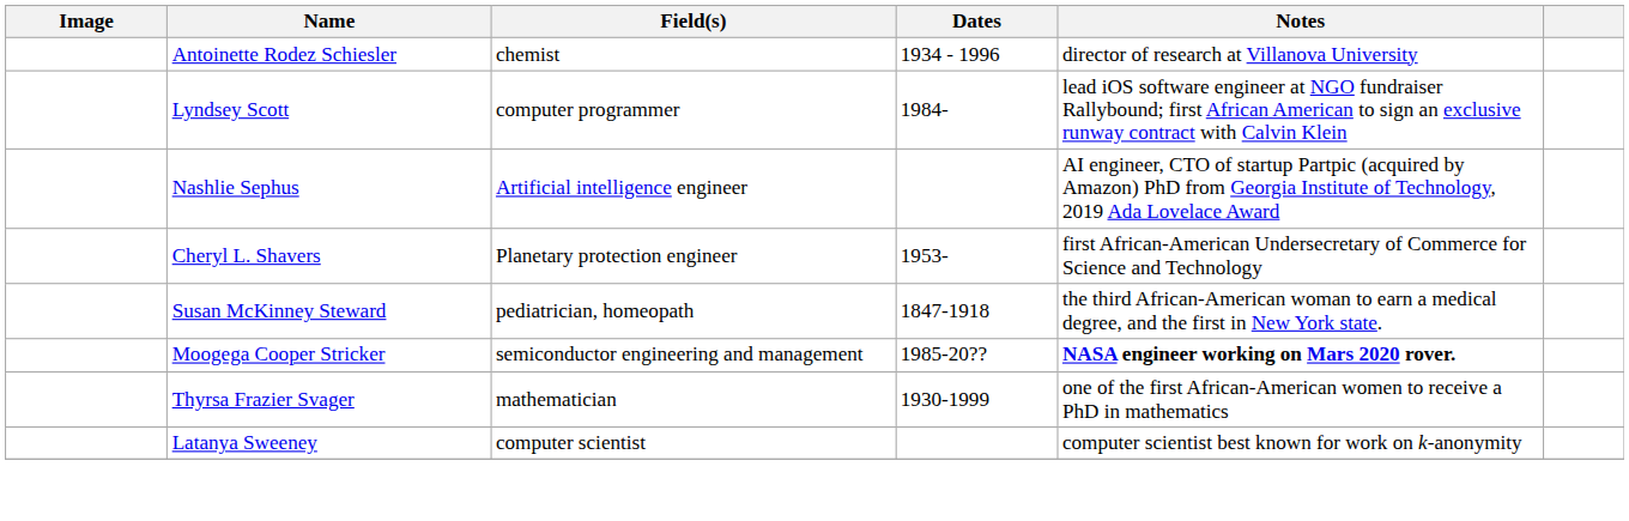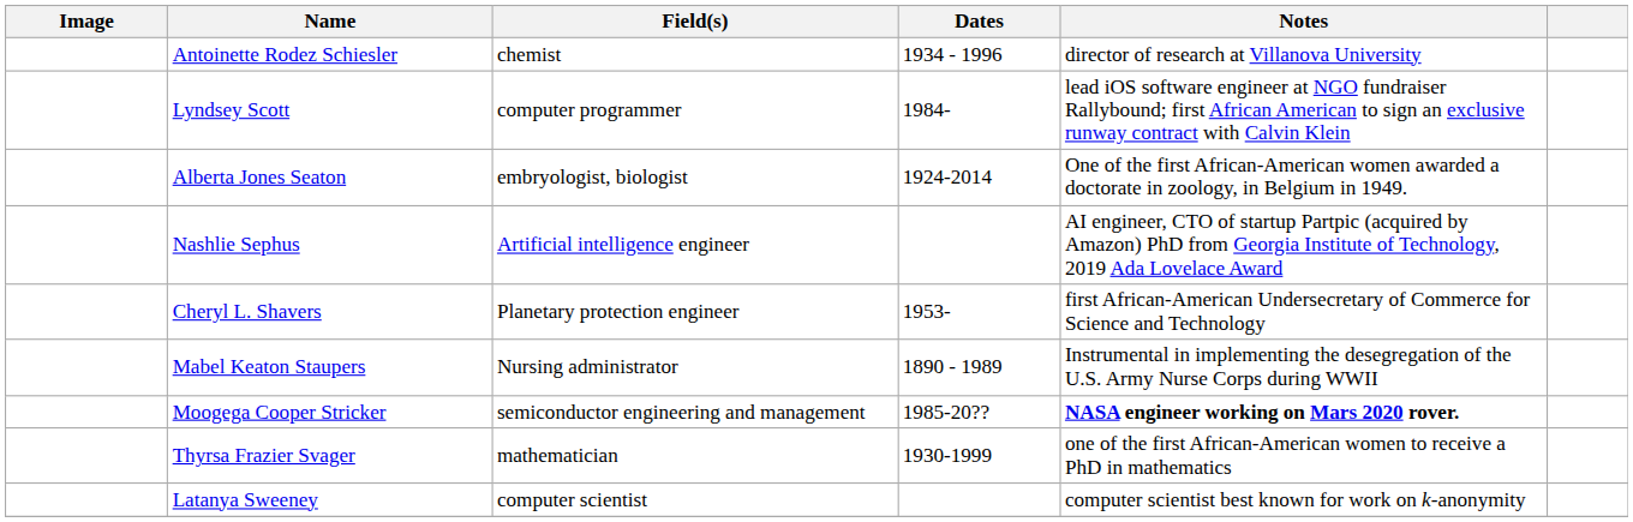+ row: Alberta Jones Seaton | embryologist, biologist | 1924-2014 | One of the first African-American women awarded a doctorate in zoology, in Belgium in 1949.
+ row: Mabel Keaton Staupers | Nursing administrator | 1890 - 1989 | Instrumental in implementing the desegregation of the U.S. Army Nurse Corps during WWII
- row: Susan McKinney Steward | pediatrician, homeopath | 1847-1918 | the third African-American woman to earn a medical degree, and the first in New York state.
